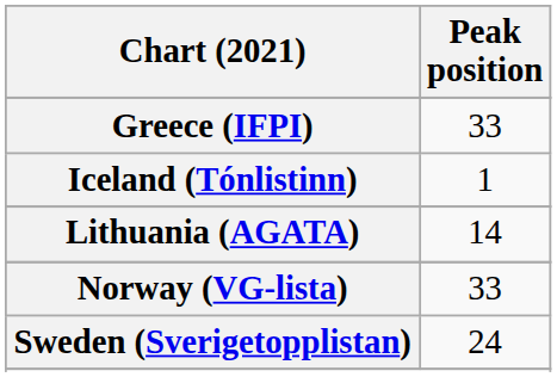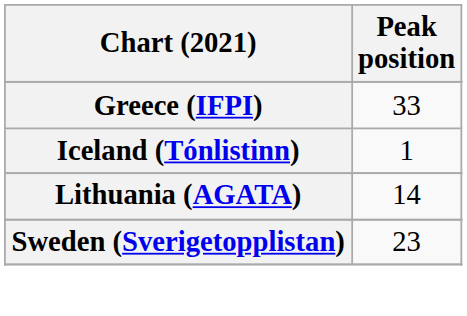- row: Norway (VG-lista) | 33
Sweden (Sverigetopplistan) | Peak position: 24 -> 23
